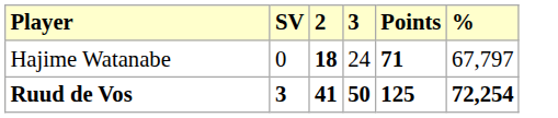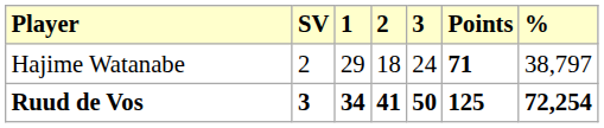+ column: 1 | 29 | 34
Hajime Watanabe | SV: 0 -> 2
Hajime Watanabe | 2: bold -> normal
Hajime Watanabe | %: 67,797 -> 38,797
